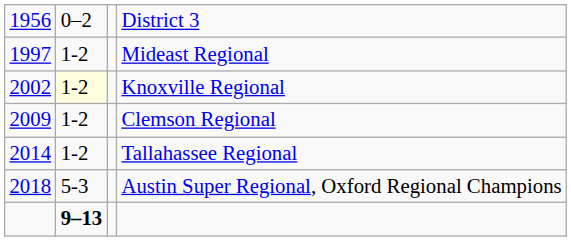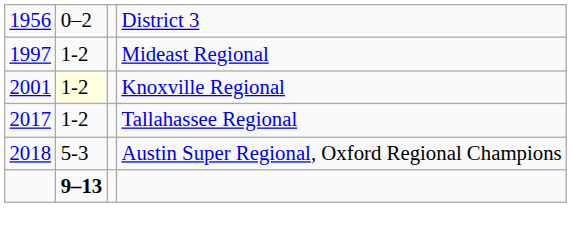Knoxville Regional | column 1: 2002 -> 2001
- row: 2009 | 1-2 | Clemson Regional
Tallahassee Regional | column 1: 2014 -> 2017
